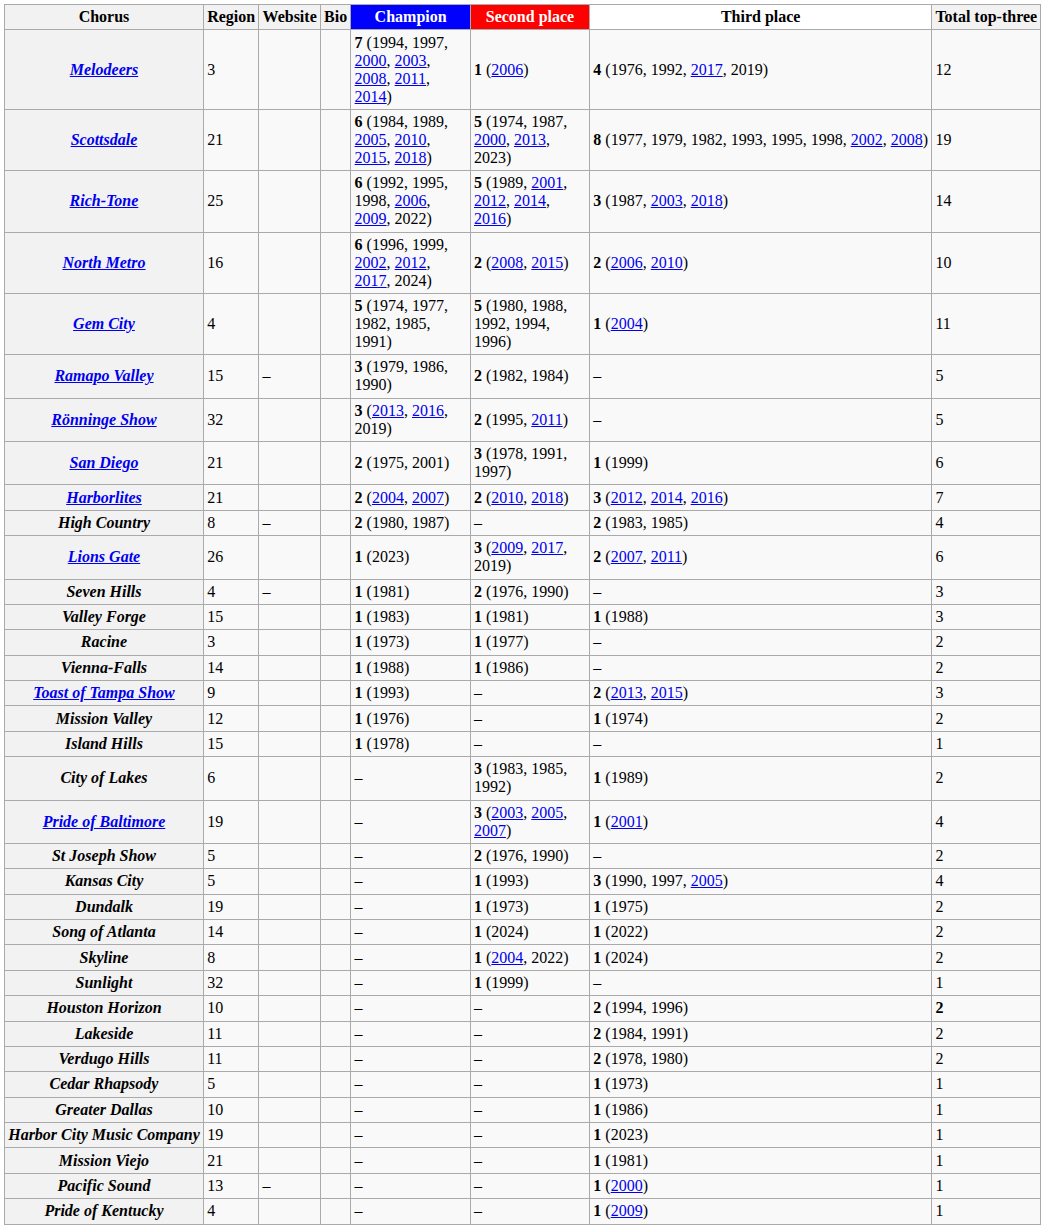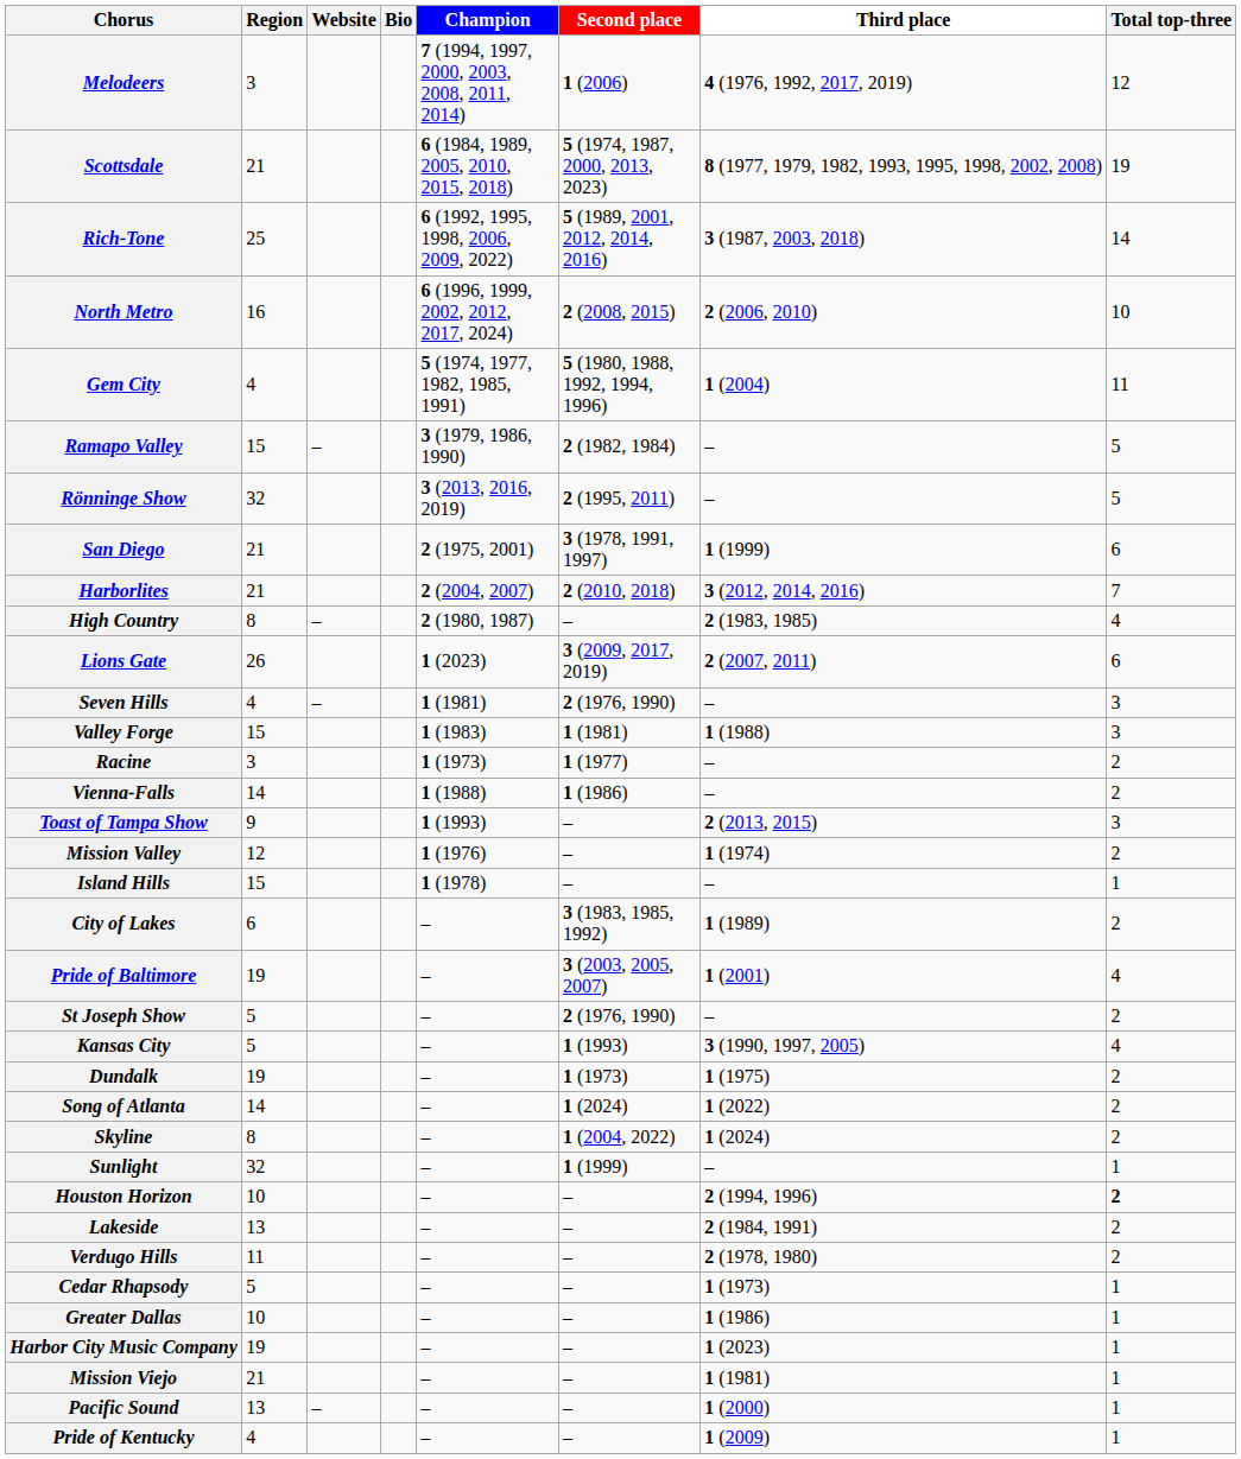Lakeside | Region: 11 -> 13
